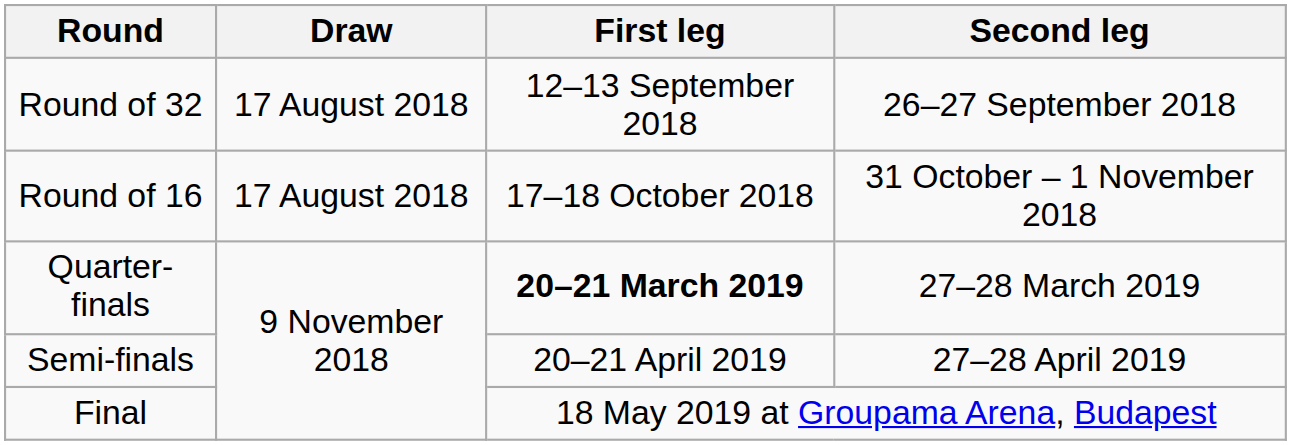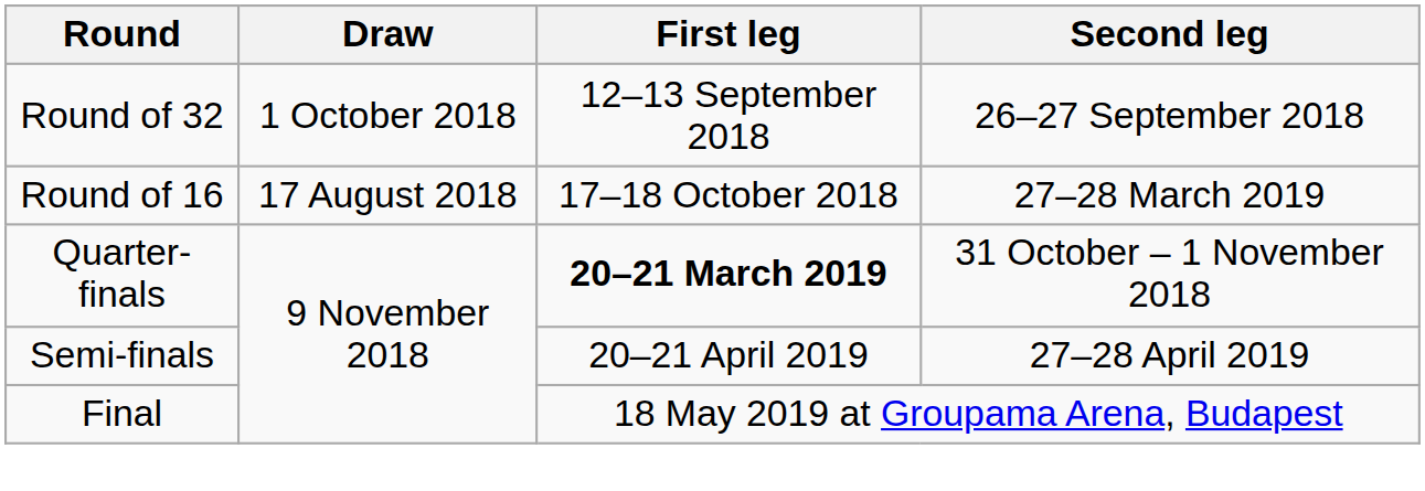Round of 32 | Draw: 17 August 2018 -> 1 October 2018
Round of 16 | Second leg: 31 October – 1 November 2018 -> 27–28 March 2019
Quarter-finals | Second leg: 27–28 March 2019 -> 31 October – 1 November 2018
